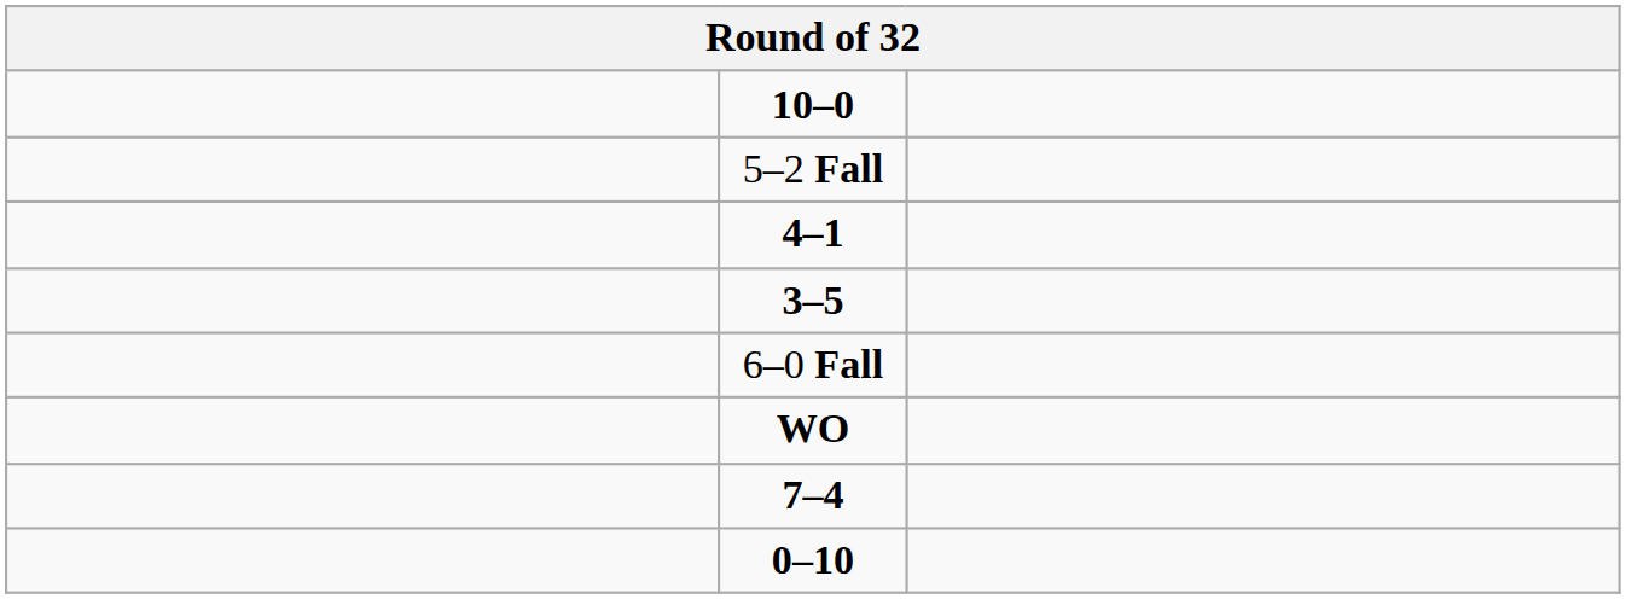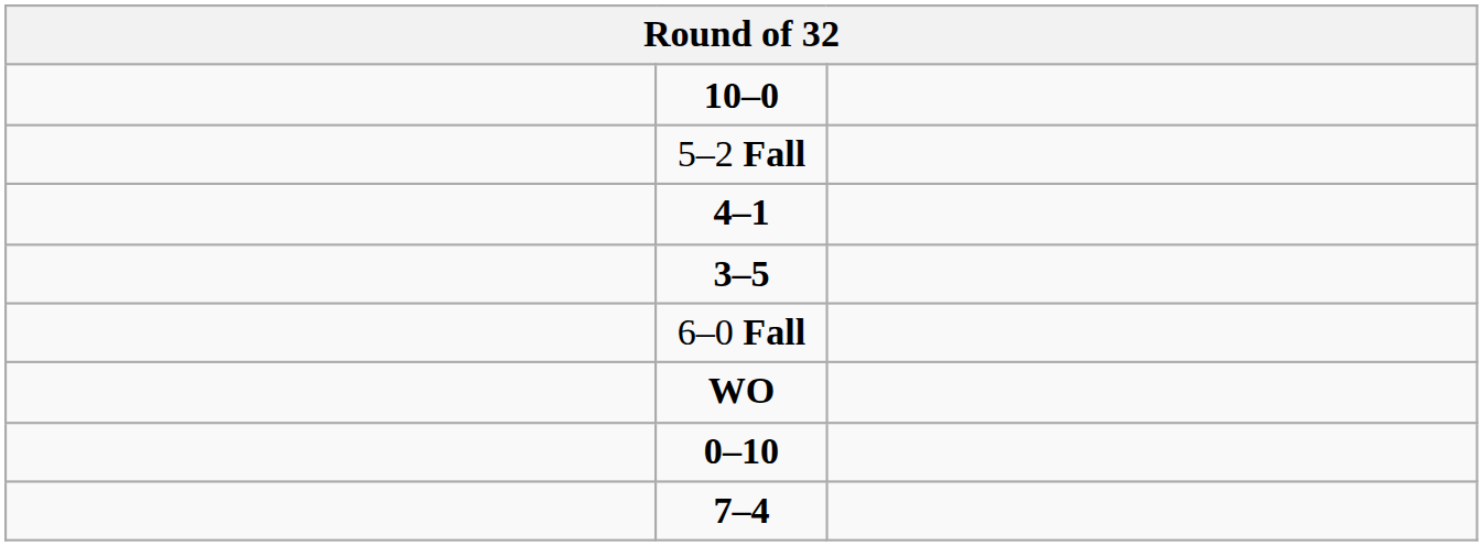rows swapped: 0–10 <-> 7–4
